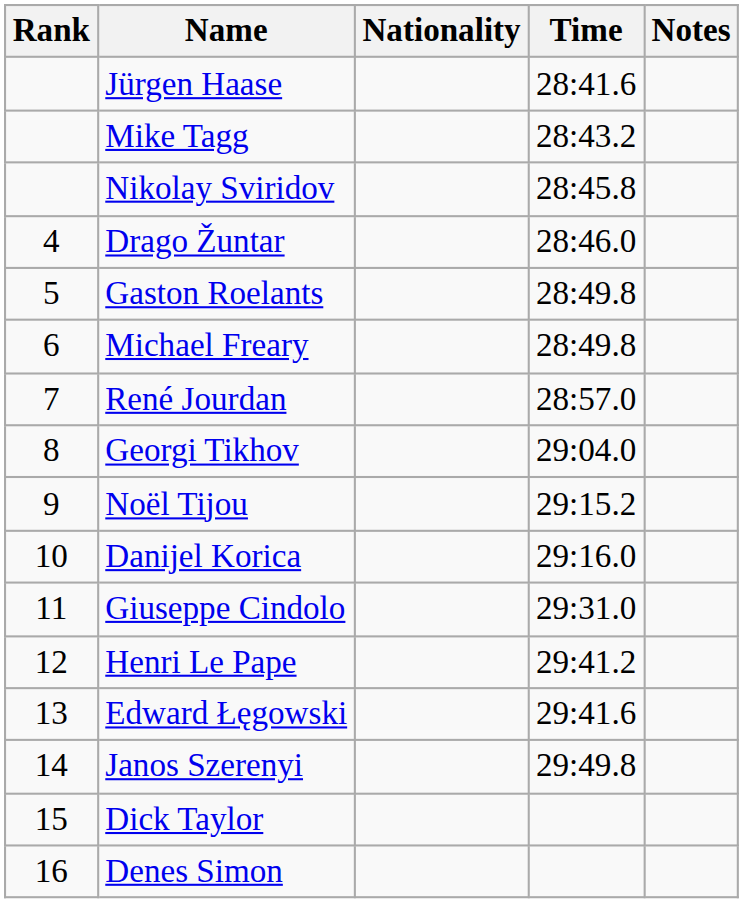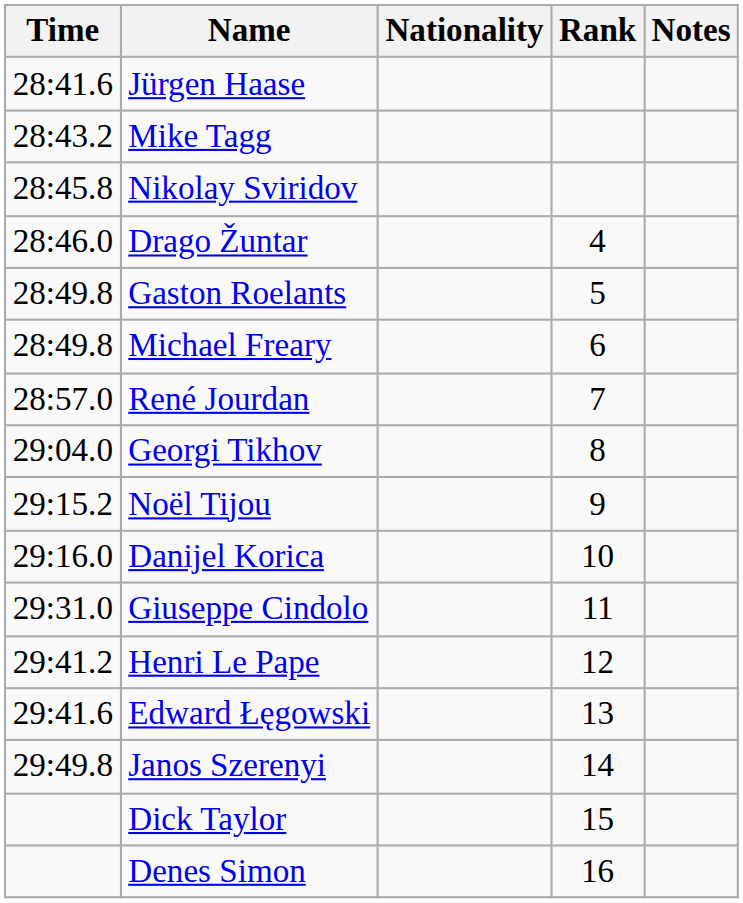columns swapped: Rank <-> Time
